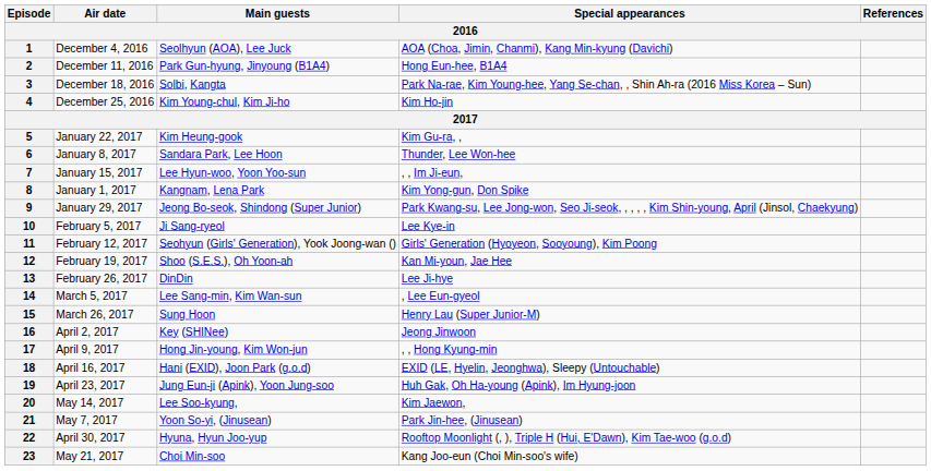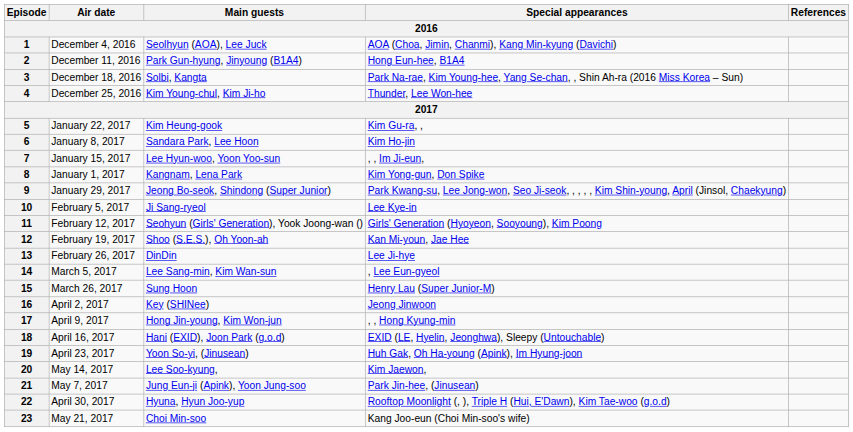4 | Special appearances: Kim Ho-jin -> Thunder, Lee Won-hee
6 | Special appearances: Thunder, Lee Won-hee -> Kim Ho-jin
19 | Main guests: Jung Eun-ji (Apink), Yoon Jung-soo -> Yoon So-yi, (Jinusean)
21 | Main guests: Yoon So-yi, (Jinusean) -> Jung Eun-ji (Apink), Yoon Jung-soo
